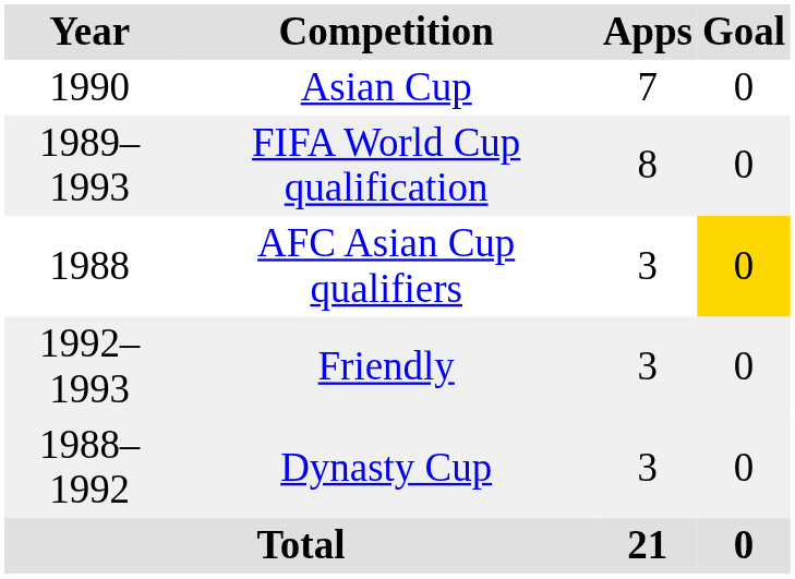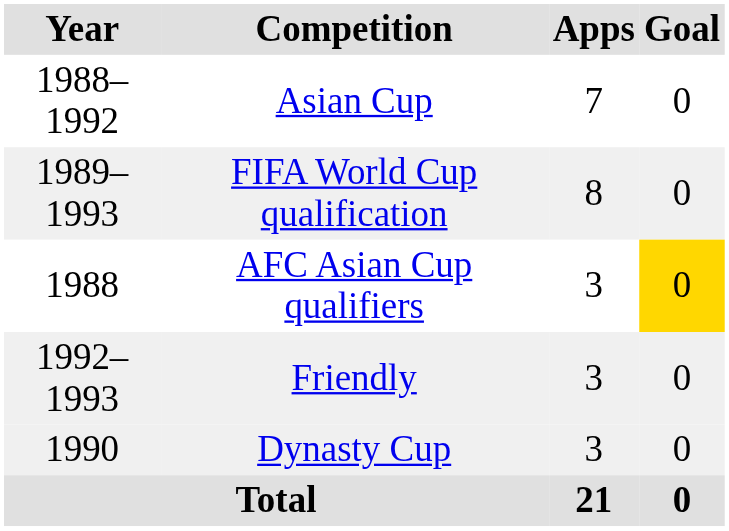Asian Cup | Year: 1990 -> 1988–1992
Dynasty Cup | Year: 1988–1992 -> 1990
